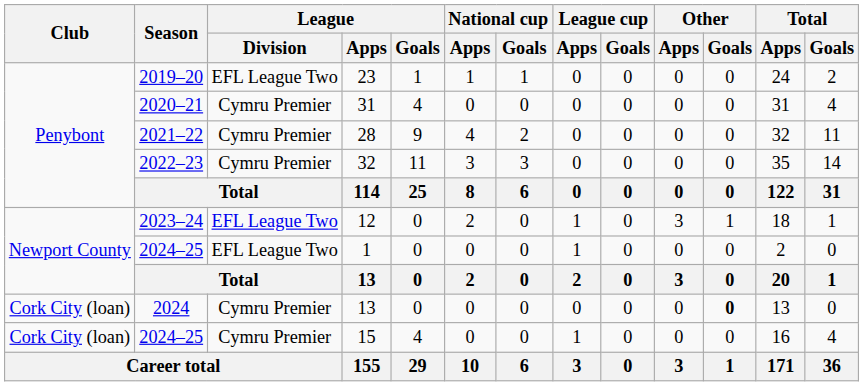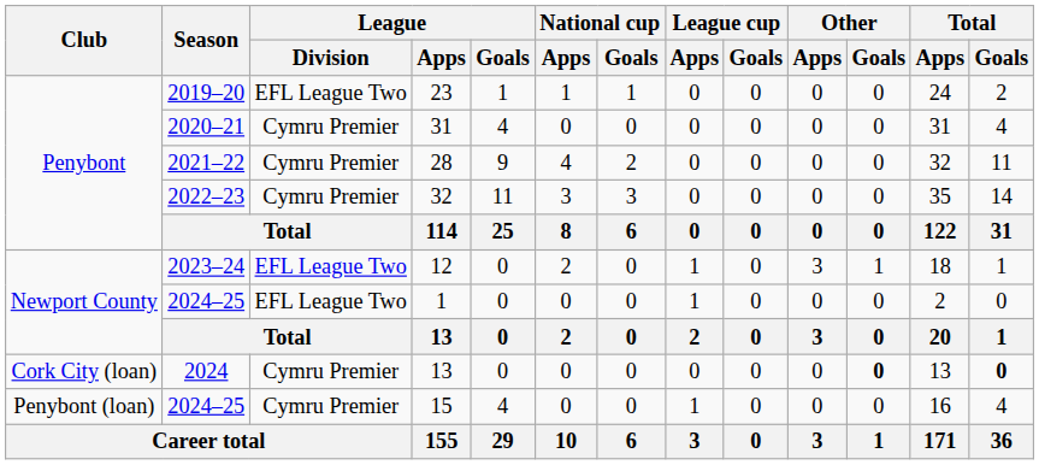2024 / 13 | Total / Goals: normal -> bold
15 | Club: Cork City (loan) -> Penybont (loan)
